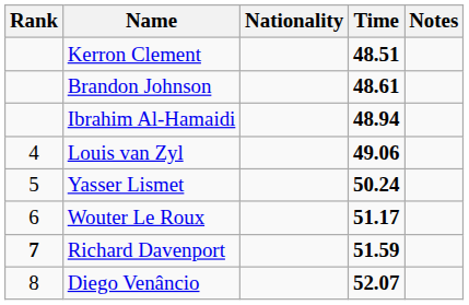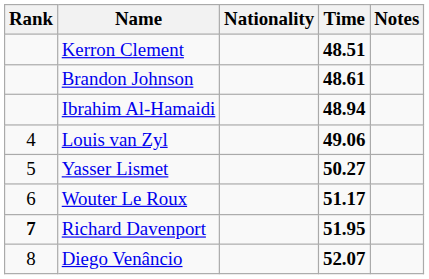Yasser Lismet | Time: 50.24 -> 50.27
Richard Davenport | Time: 51.59 -> 51.95
